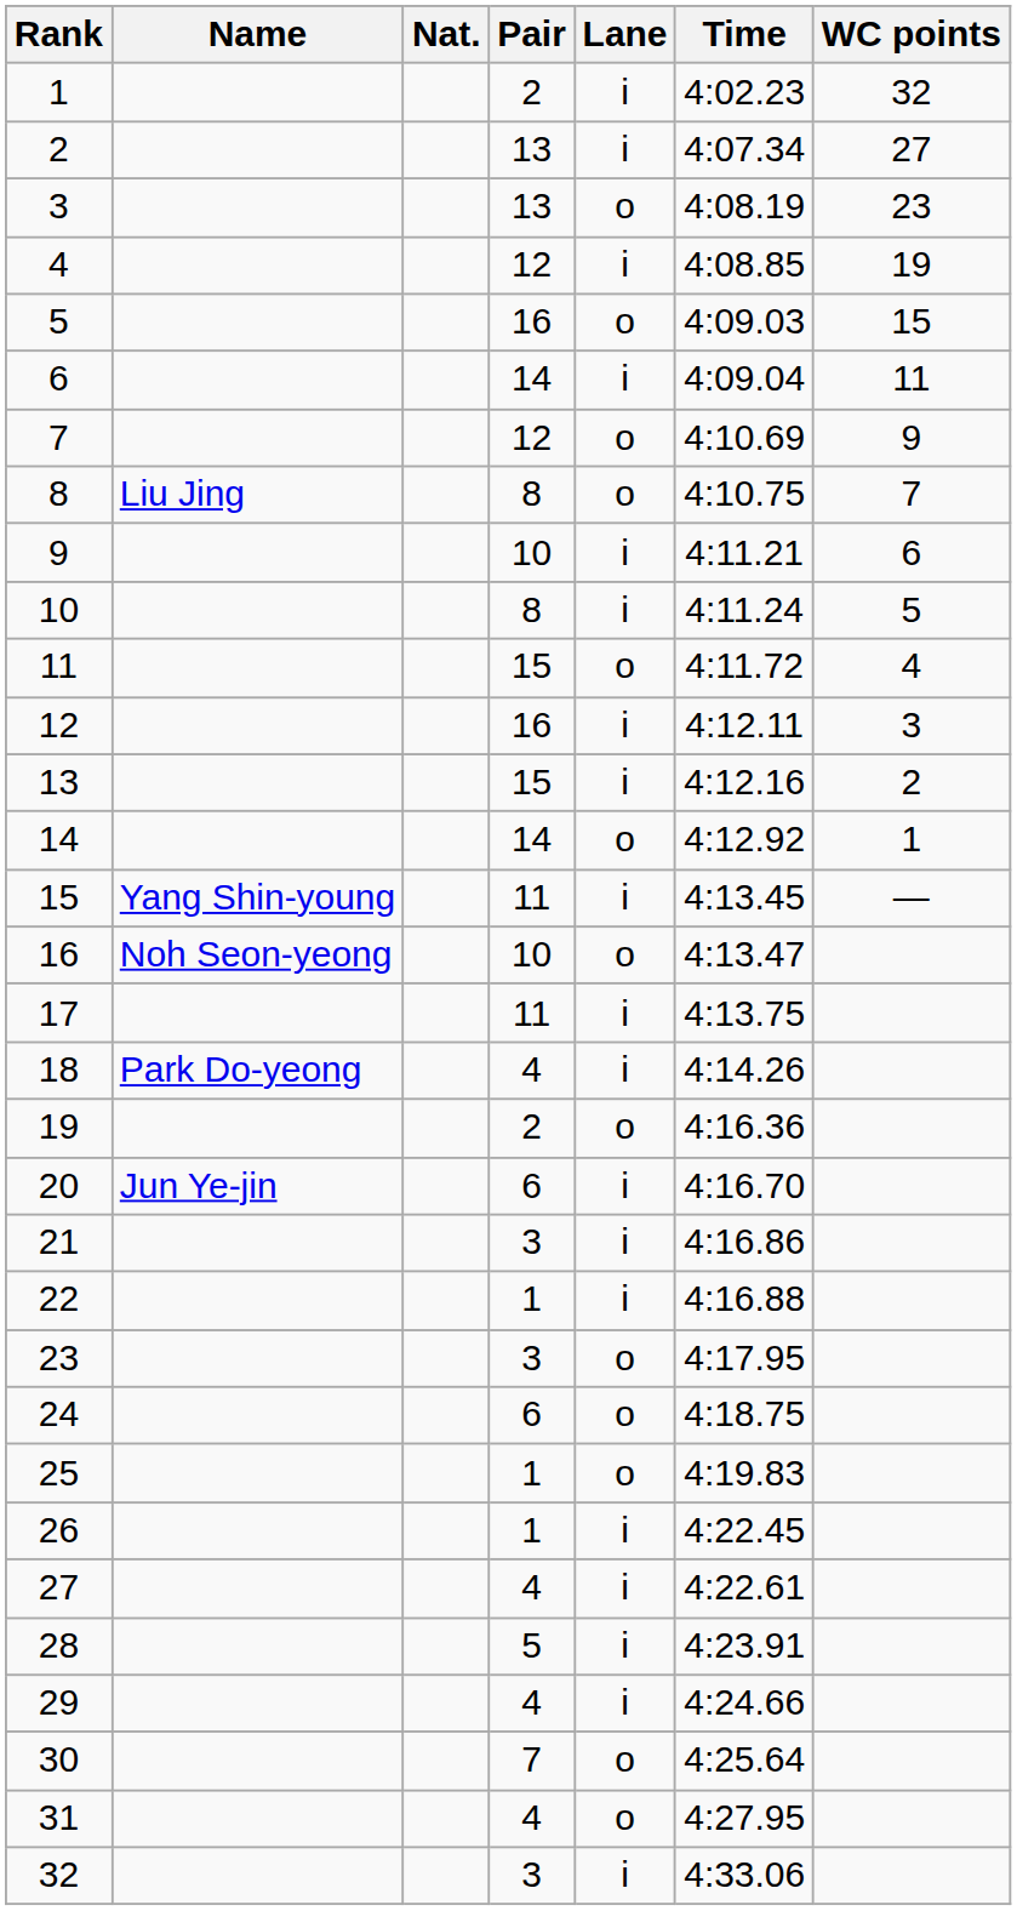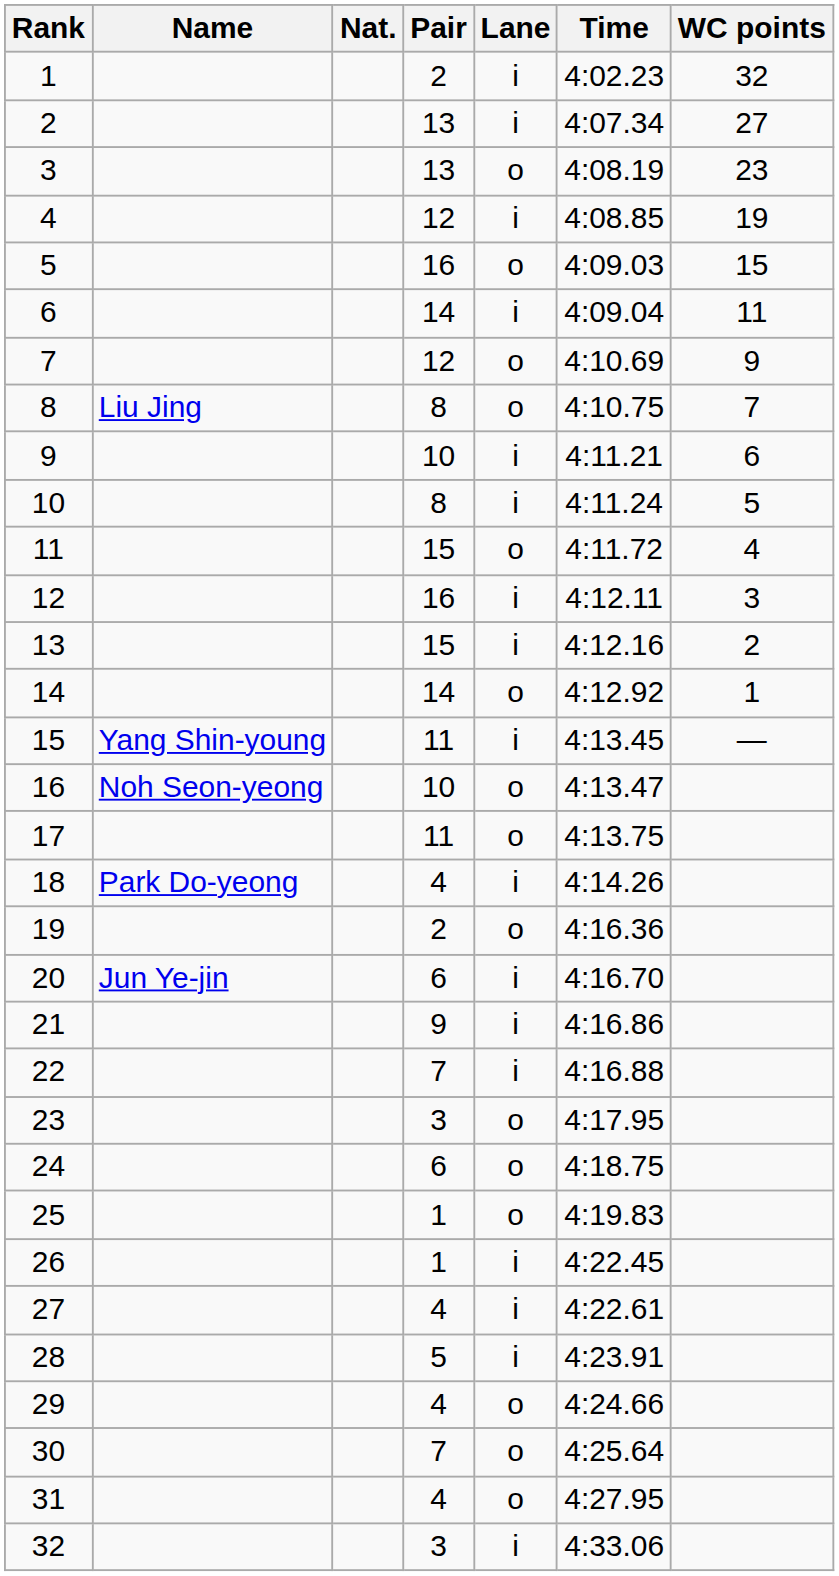17 | Lane: i -> o
21 | Pair: 3 -> 9
22 | Pair: 1 -> 7
29 | Lane: i -> o
